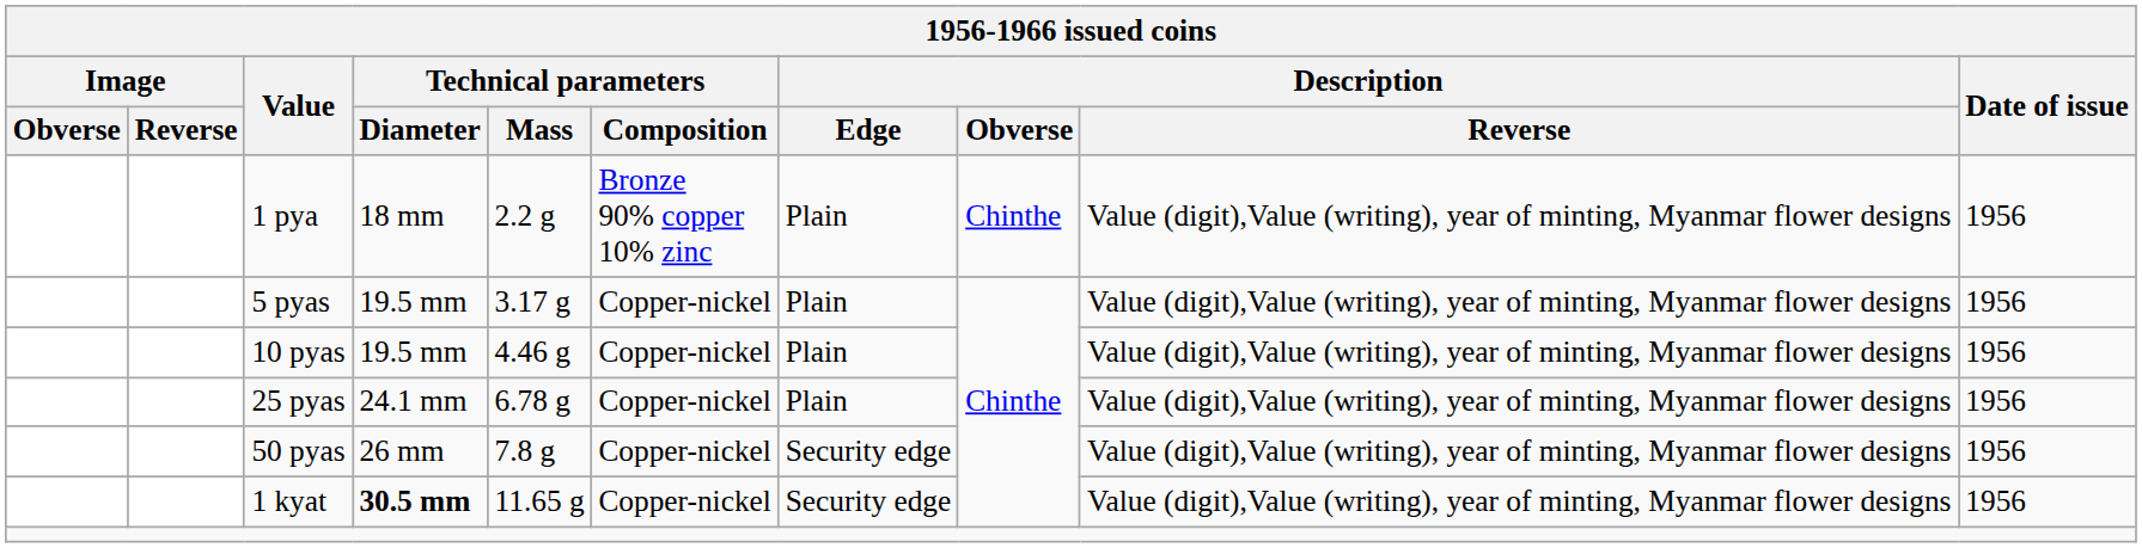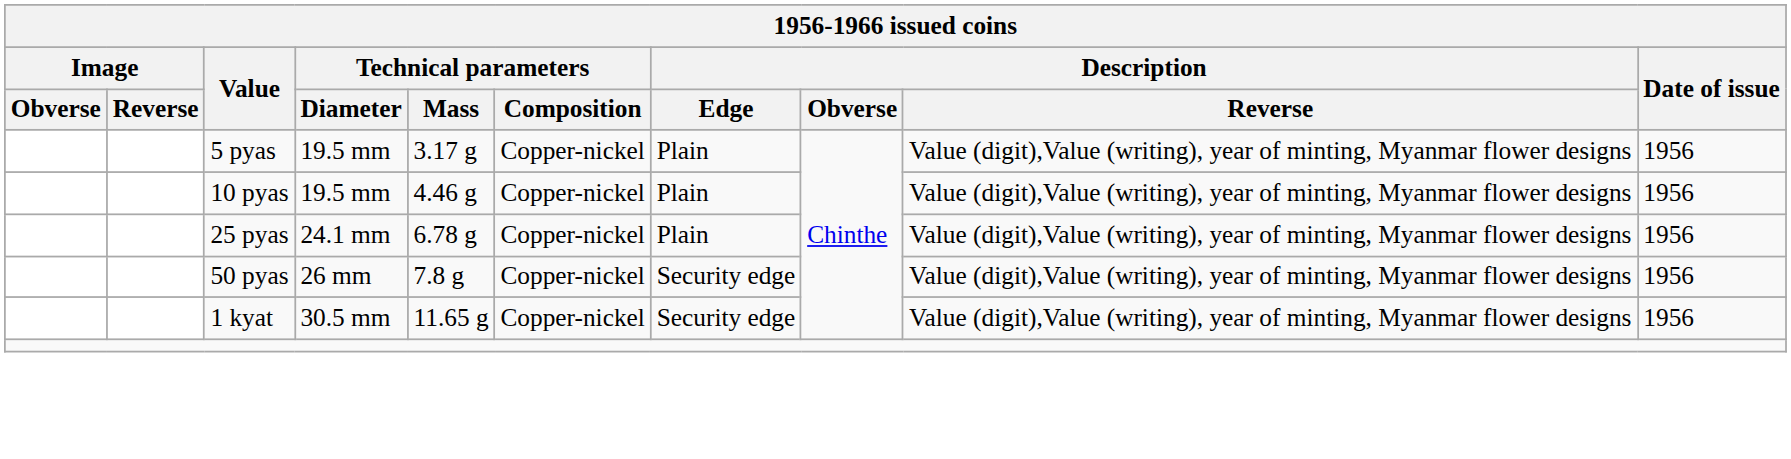- row: 1 pya | 18 mm | 2.2 g | Bronze 90% copper 10% zinc | Plain | Chinthe | Value (digit),Value (writing), year of minting, Myanmar flower designs | 1956
1 kyat | Technical parameters / Diameter: bold -> normal
